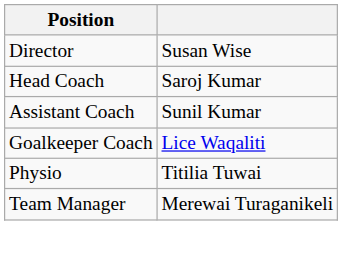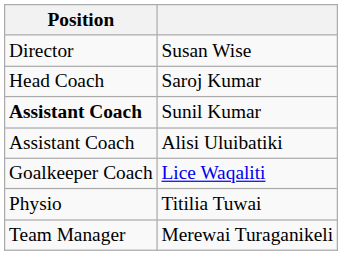Sunil Kumar | Position: normal -> bold
+ row: Assistant Coach | Alisi Uluibatiki
